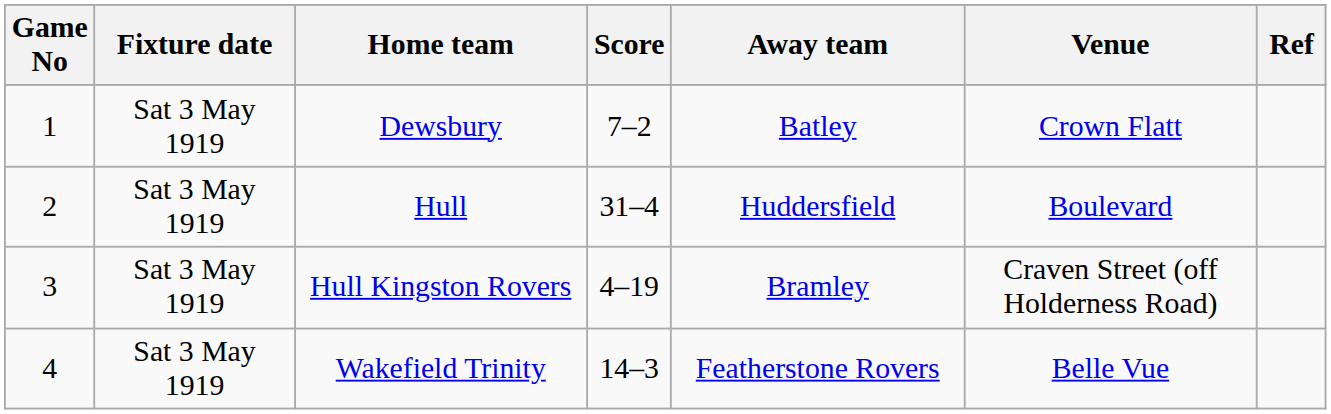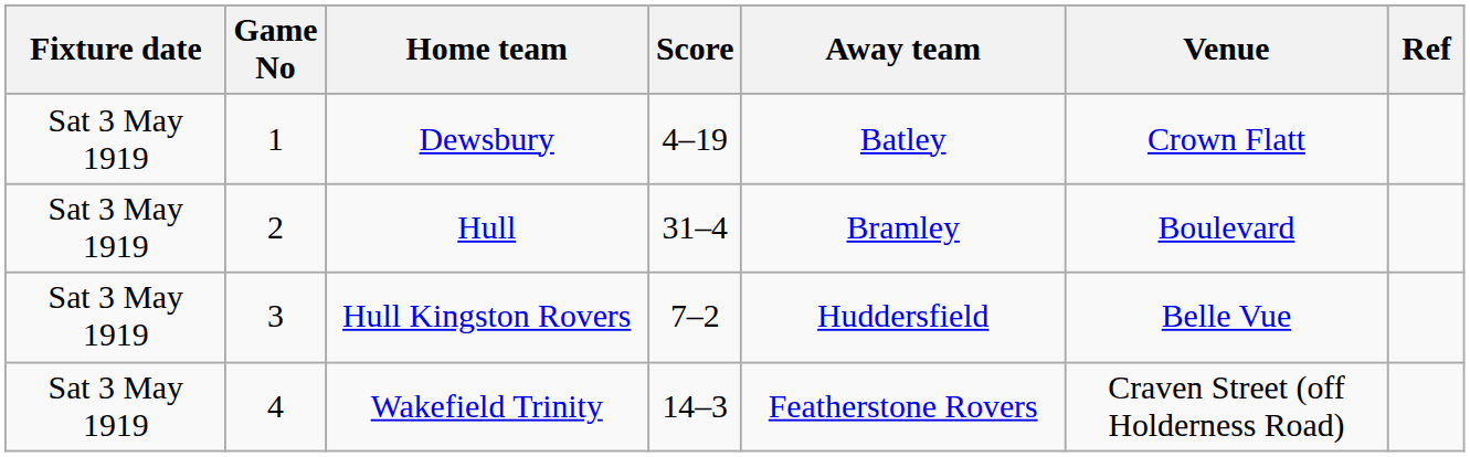columns swapped: Game No <-> Fixture date
Dewsbury | Score: 7–2 -> 4–19
Hull | Away team: Huddersfield -> Bramley
Hull Kingston Rovers | Score: 4–19 -> 7–2
Hull Kingston Rovers | Away team: Bramley -> Huddersfield
Hull Kingston Rovers | Venue: Craven Street (off Holderness Road) -> Belle Vue
Wakefield Trinity | Venue: Belle Vue -> Craven Street (off Holderness Road)
